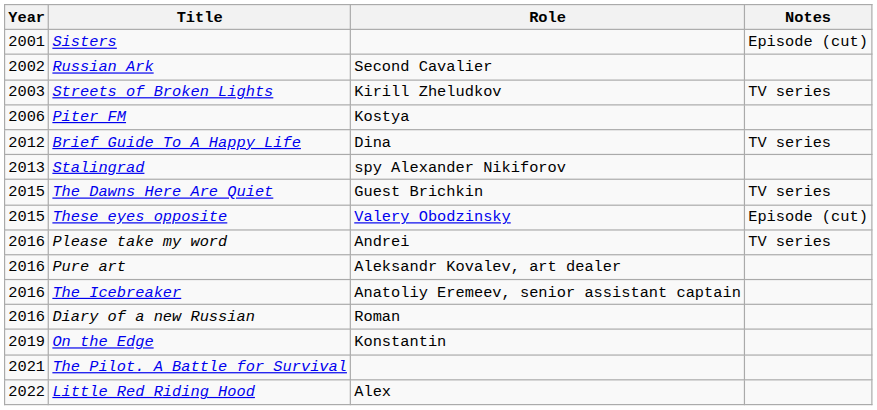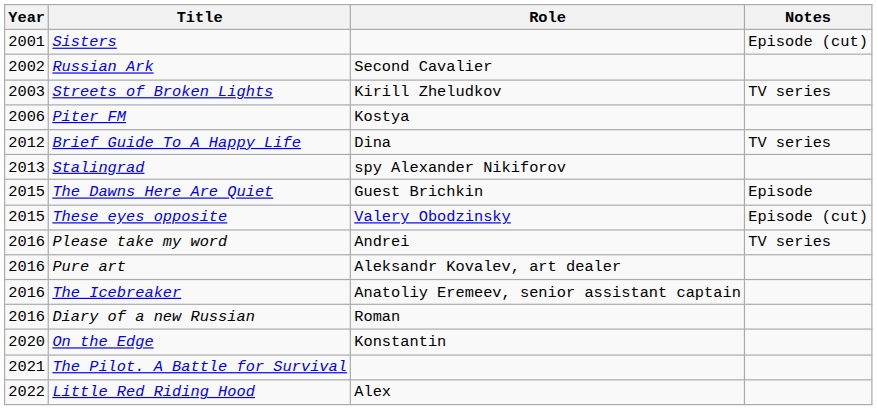The Dawns Here Are Quiet | Notes: TV series -> Episode
On the Edge | Year: 2019 -> 2020
